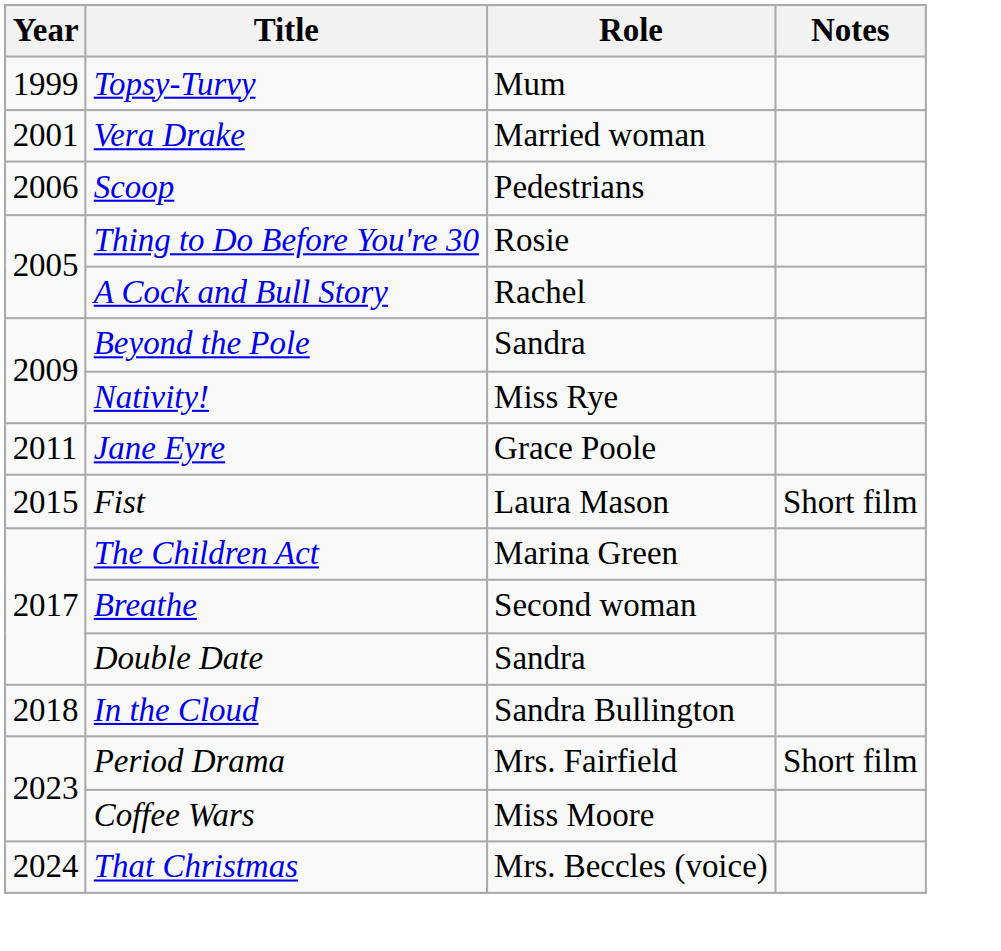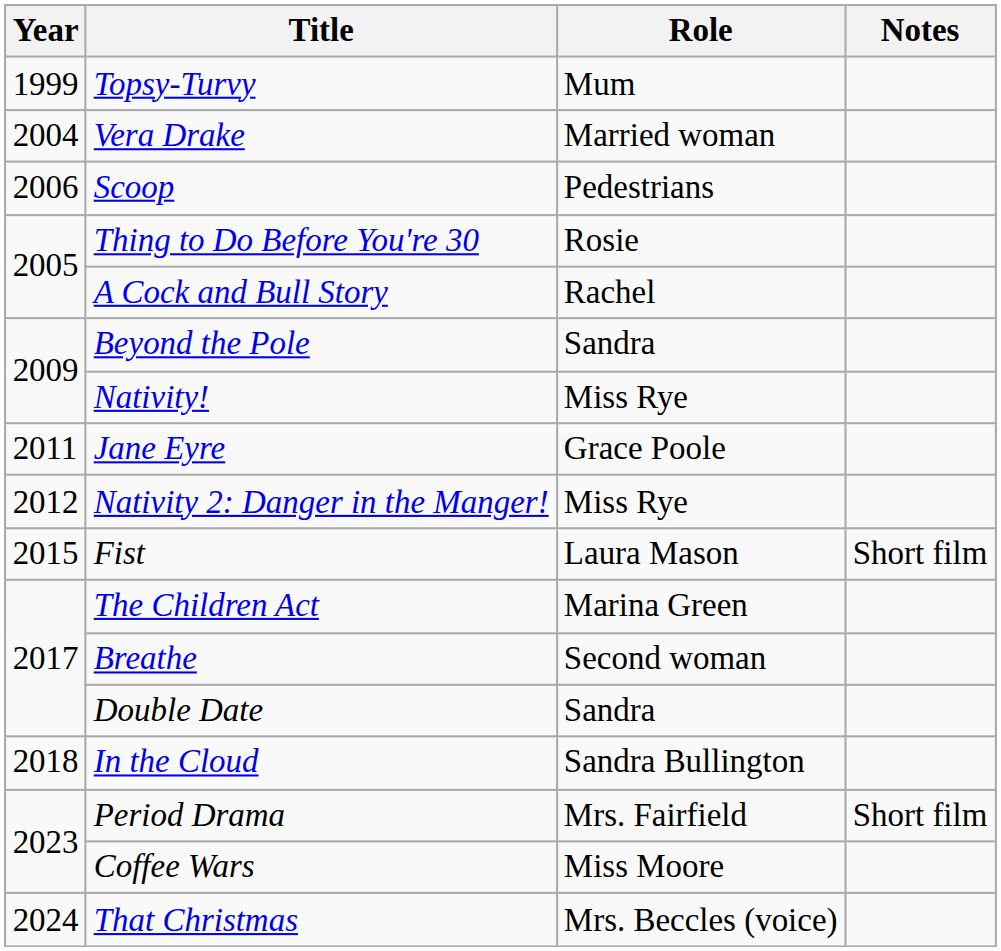Vera Drake | Year: 2001 -> 2004
+ row: 2012 | Nativity 2: Danger in the Manger! | Miss Rye
